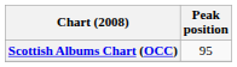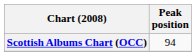Scottish Albums Chart (OCC) | Peak position: 95 -> 94
